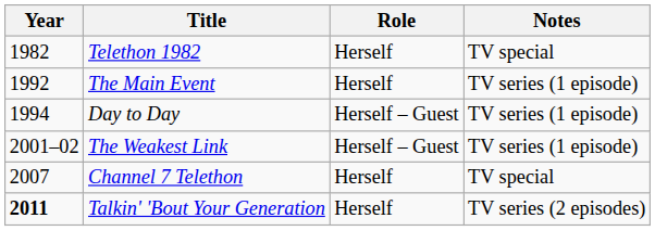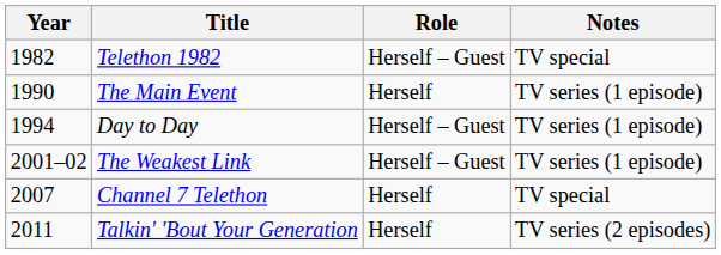Telethon 1982 | Role: Herself -> Herself – Guest
The Main Event | Year: 1992 -> 1990
Talkin' 'Bout Your Generation | Year: bold -> normal
